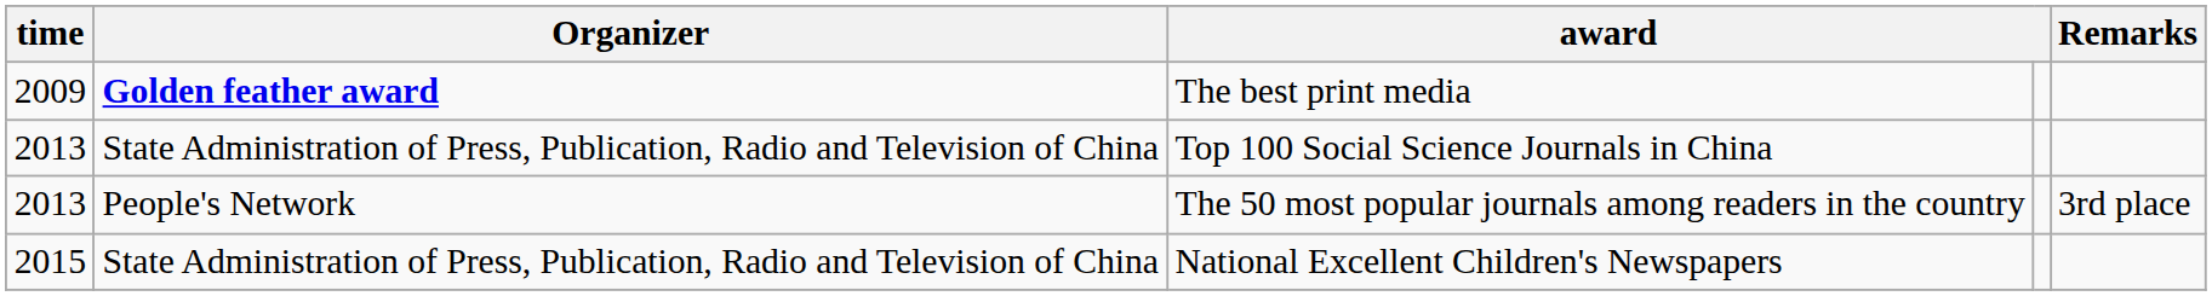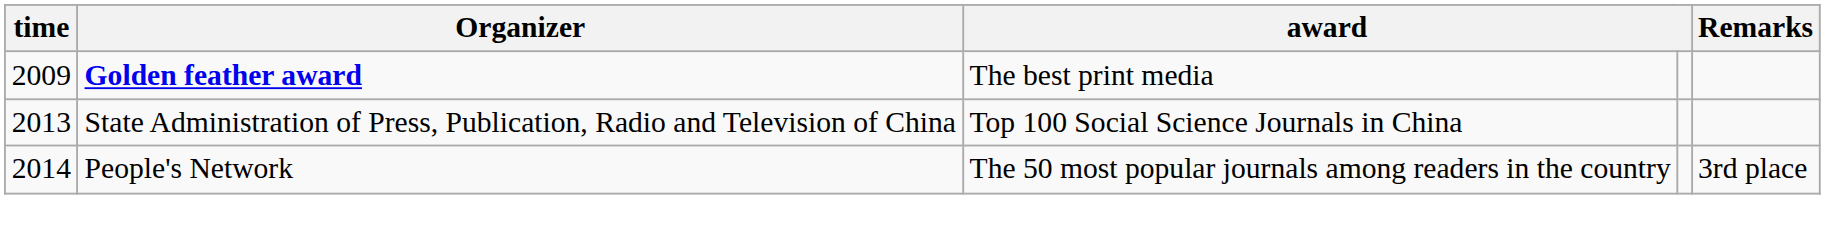The 50 most popular journals among readers in the country | time: 2013 -> 2014
- row: 2015 | State Administration of Press, Publication, Radio and Television of China | National Excellent Children's Newspapers
